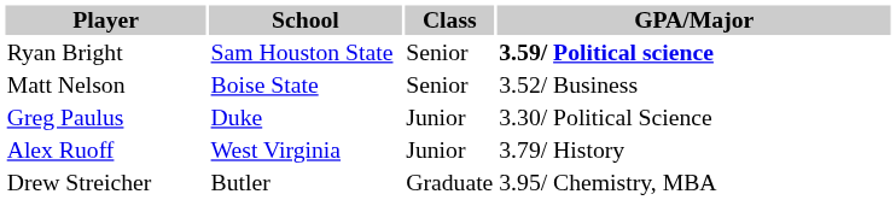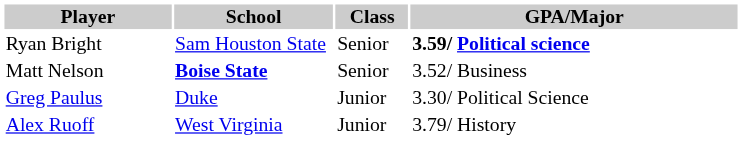Matt Nelson | School: normal -> bold
- row: Drew Streicher | Butler | Graduate | 3.95/ Chemistry, MBA
